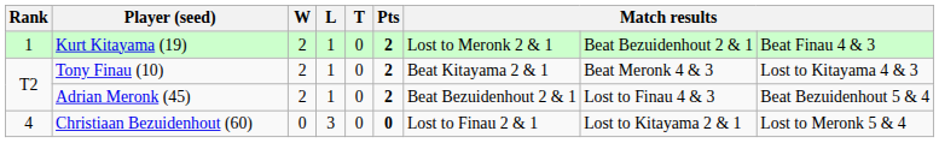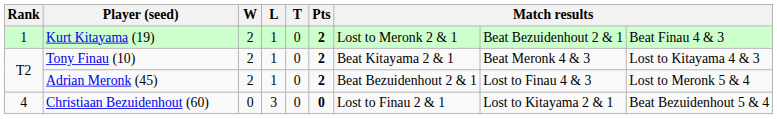Adrian Meronk (45) | column 9: Beat Bezuidenhout 5 & 4 -> Lost to Meronk 5 & 4
Christiaan Bezuidenhout (60) | column 9: Lost to Meronk 5 & 4 -> Beat Bezuidenhout 5 & 4
